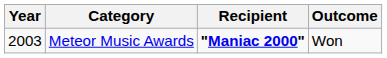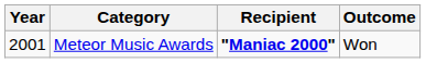Meteor Music Awards | Year: 2003 -> 2001
